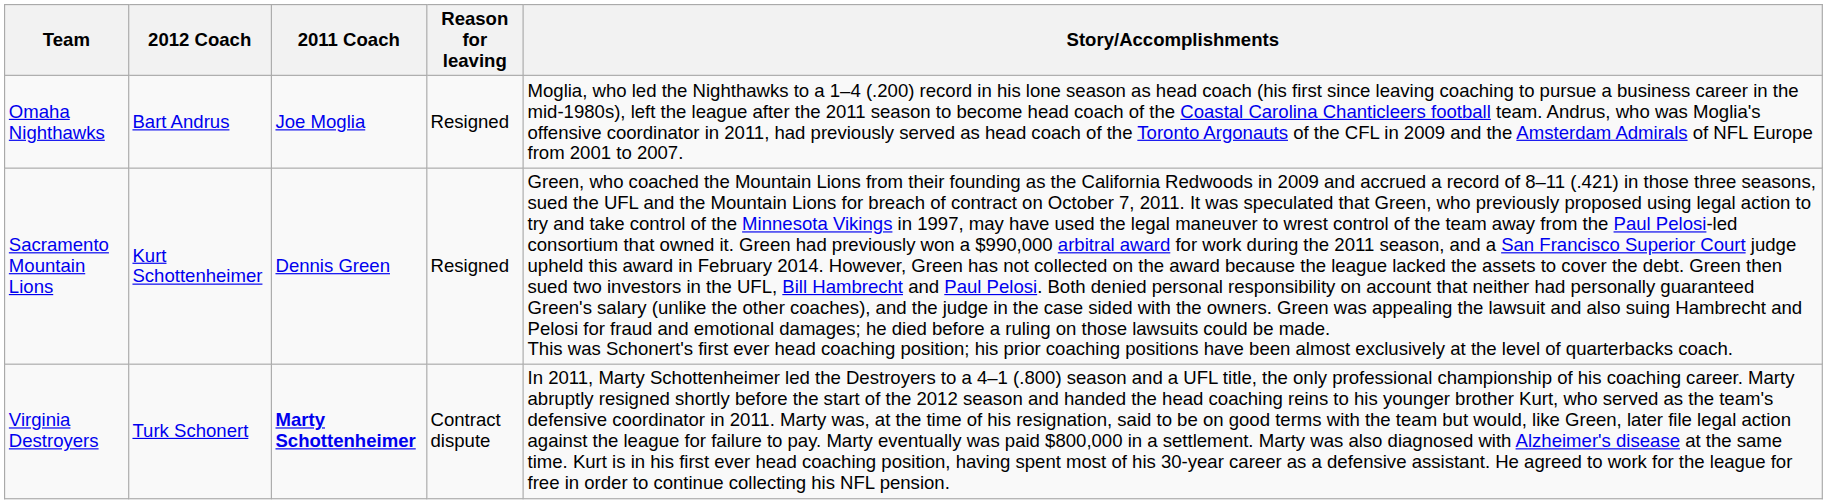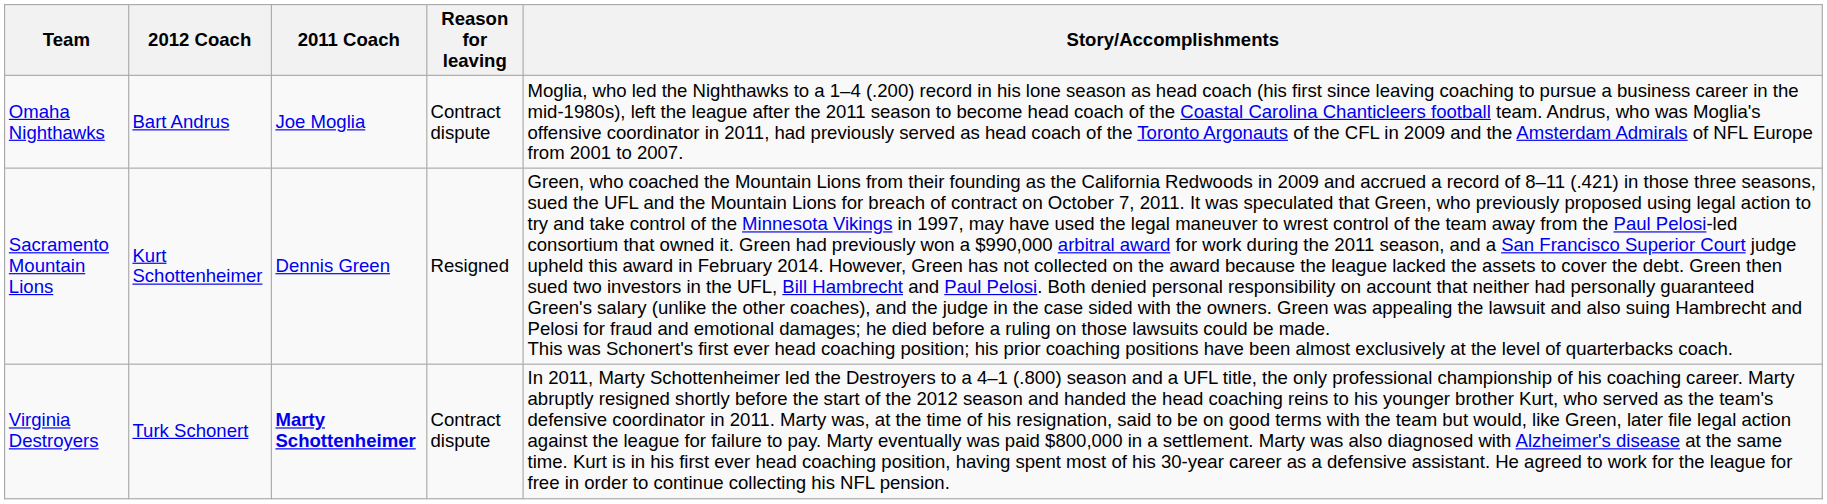Omaha Nighthawks | Reason for leaving: Resigned -> Contract dispute
